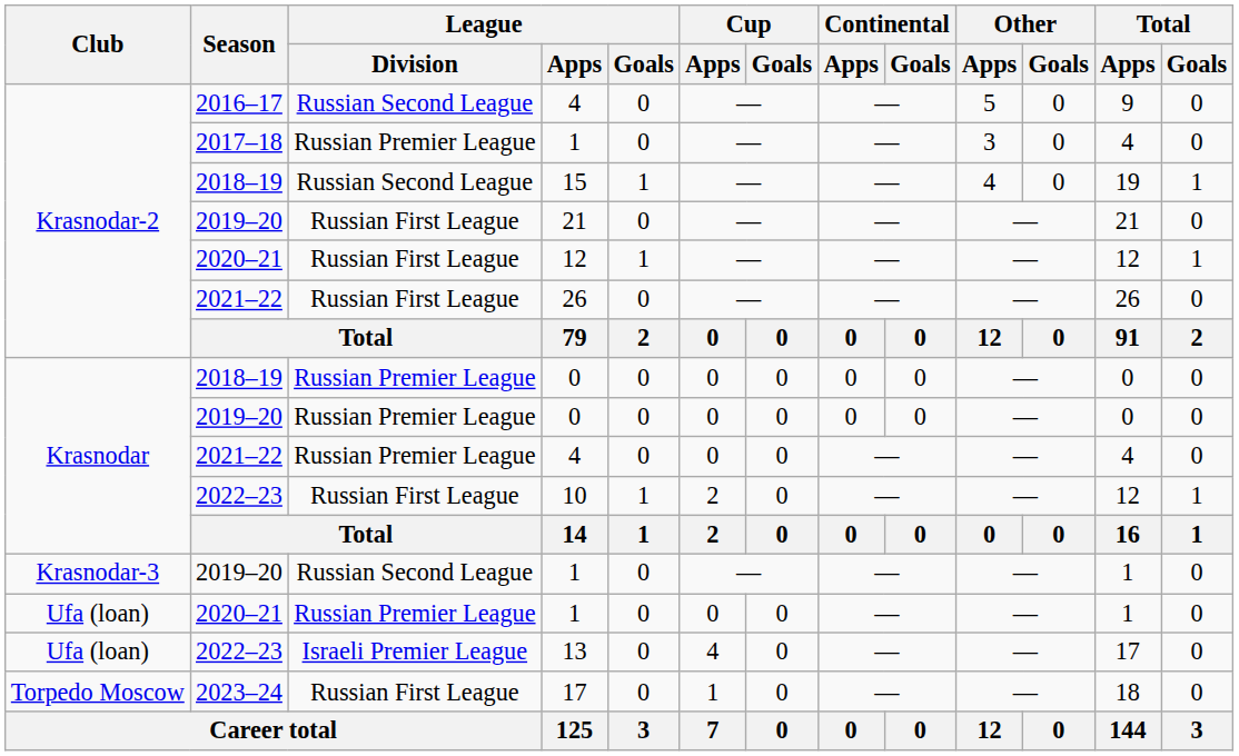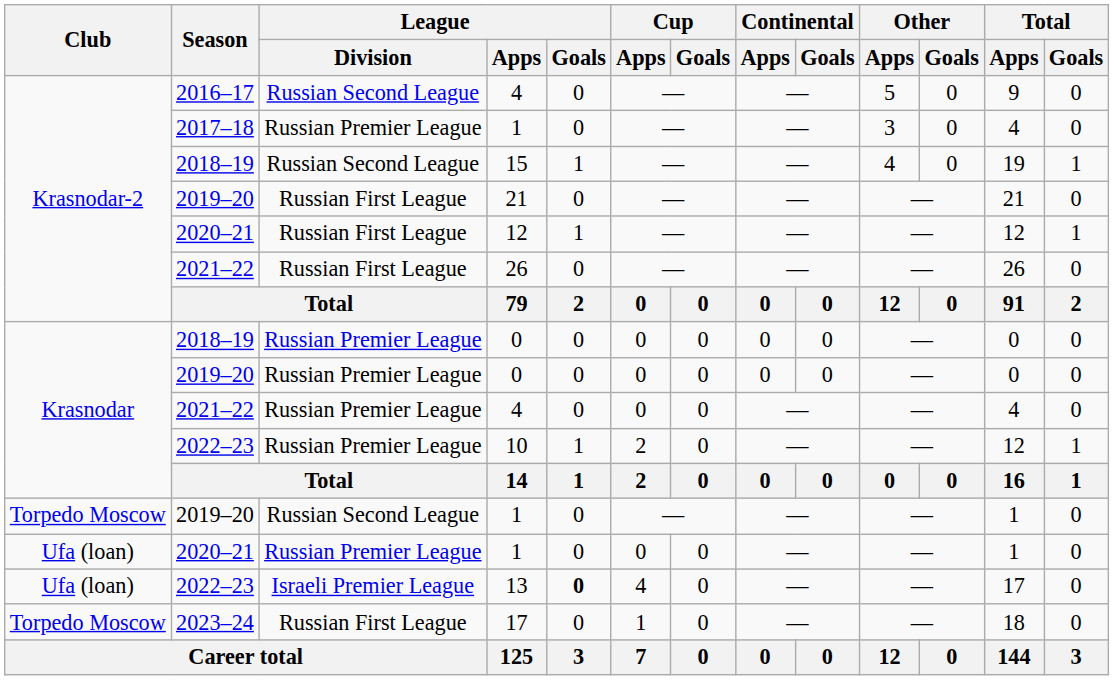10 | League / Division: Russian First League -> Russian Premier League
2019–20 / 1 | Club: Krasnodar-3 -> Torpedo Moscow
13 | League / Goals: normal -> bold
